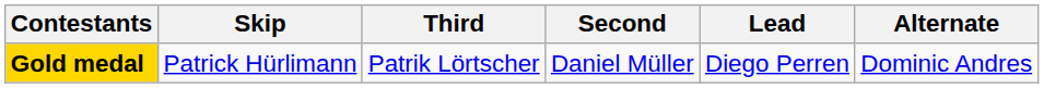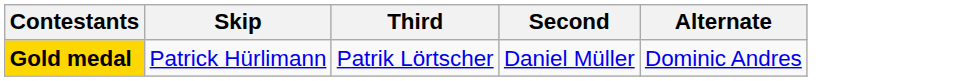- column: Lead | Diego Perren
